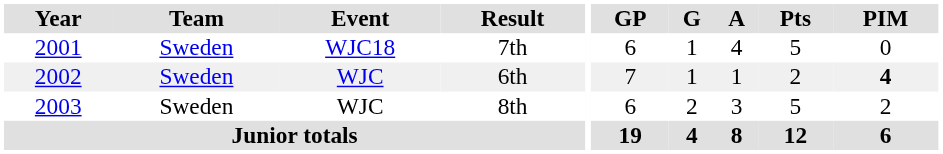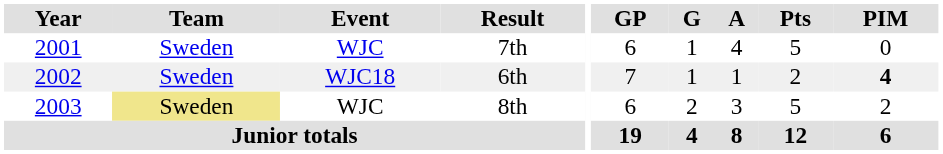7th | Event: WJC18 -> WJC
6th | Event: WJC -> WJC18
8th | Team: no background -> khaki background
